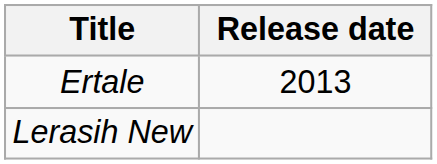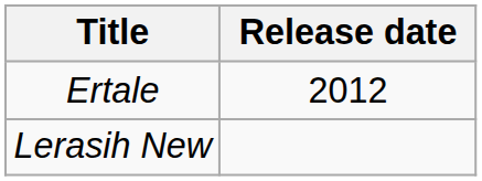Ertale | Release date: 2013 -> 2012
